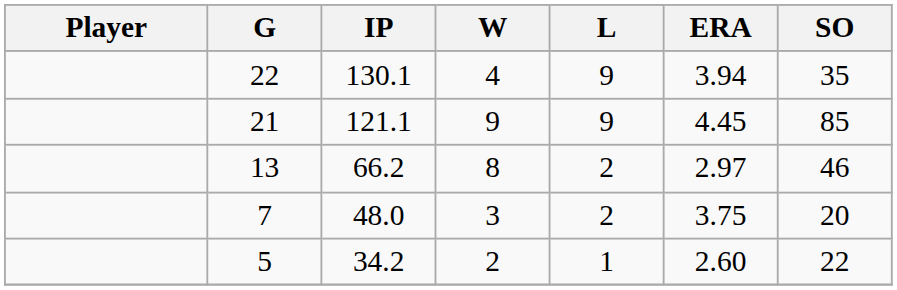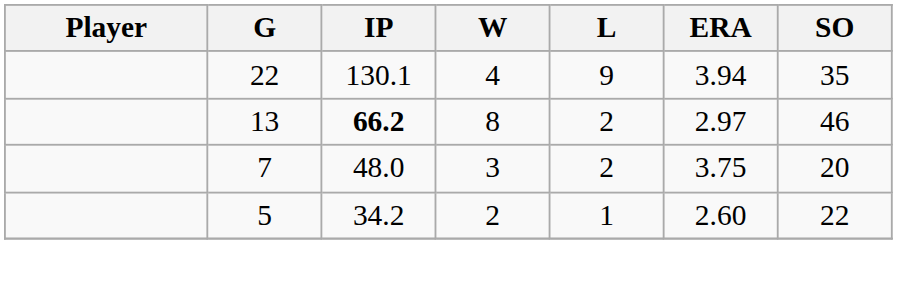- row: 21 | 121.1 | 9 | 9 | 4.45 | 85
13 | IP: normal -> bold
